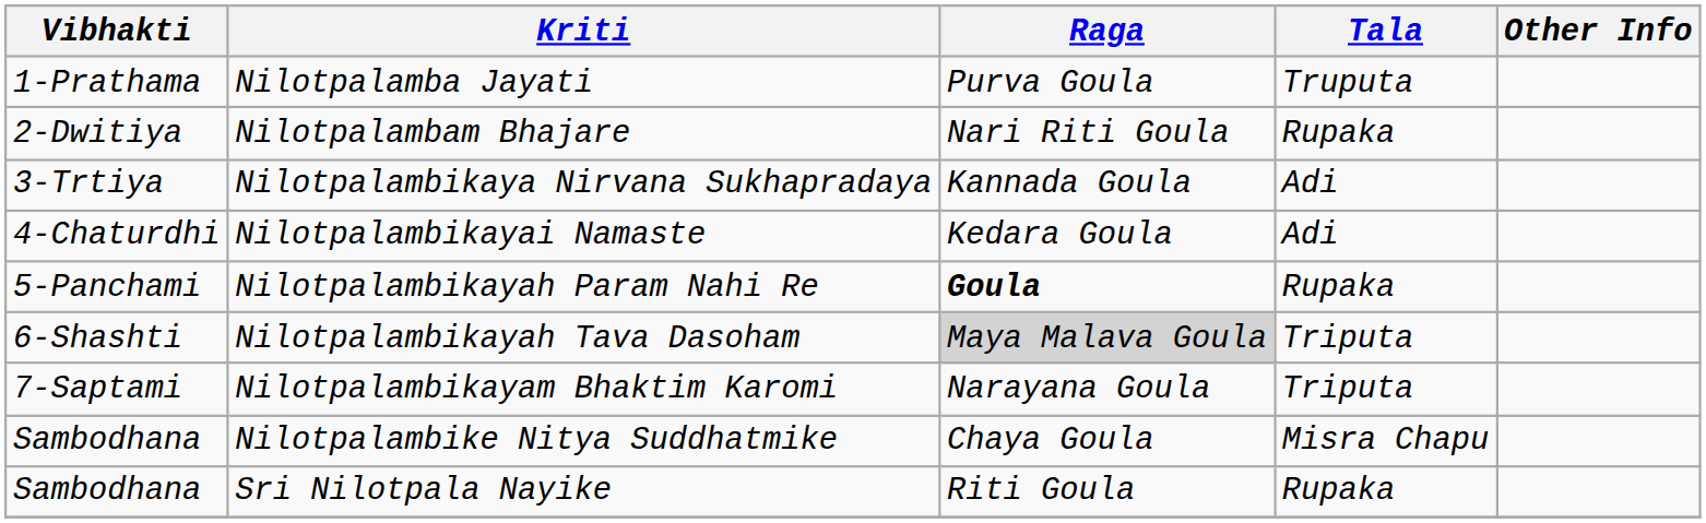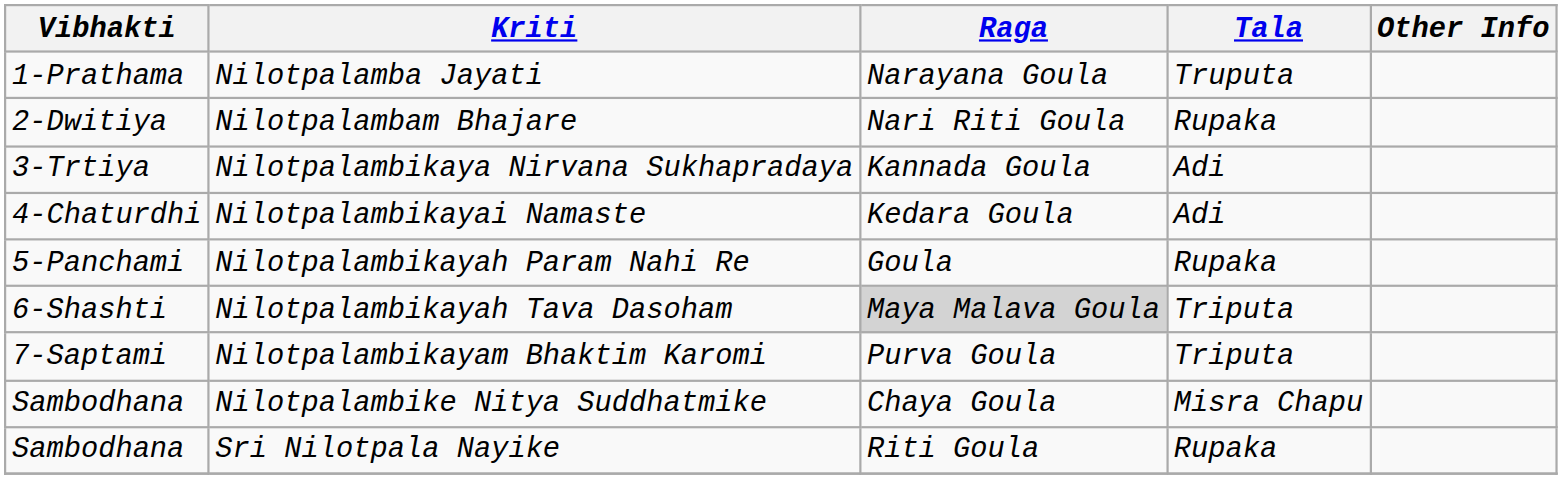Nilotpalamba Jayati | Raga: Purva Goula -> Narayana Goula
Nilotpalambikayah Param Nahi Re | Raga: bold -> normal
Nilotpalambikayam Bhaktim Karomi | Raga: Narayana Goula -> Purva Goula
